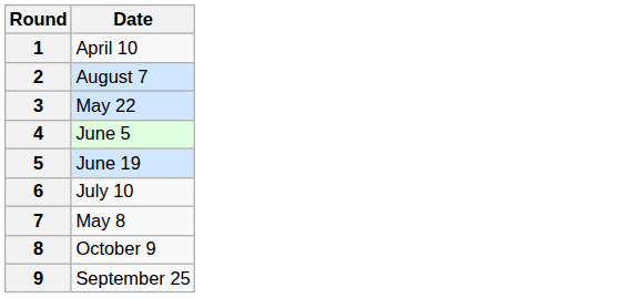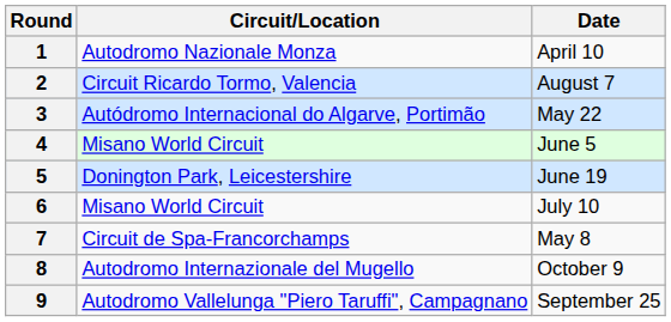+ column: Circuit/Location | Autodromo Nazionale Monza | Circuit Ricardo Tormo, Valencia | Autódromo Internacional do Algarve, Portimão | Misano World Circuit | Donington Park, Leicestershire | Misano World Circuit | Circuit de Spa-Francorchamps | Autodromo Internazionale del Mugello | Autodromo Vallelunga "Piero Taruffi", Campagnano
